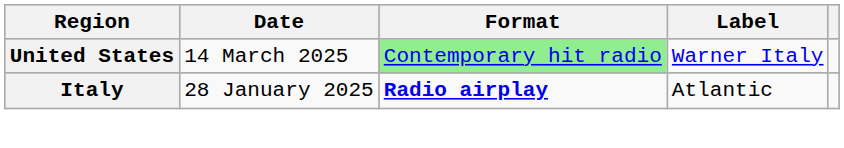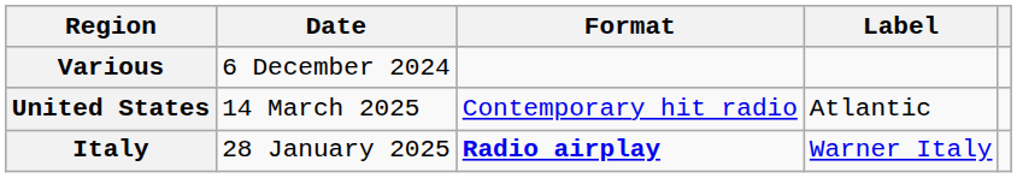+ row: Various | 6 December 2024
United States | Format: lightgreen background -> no background
United States | Label: Warner Italy -> Atlantic
Italy | Label: Atlantic -> Warner Italy
